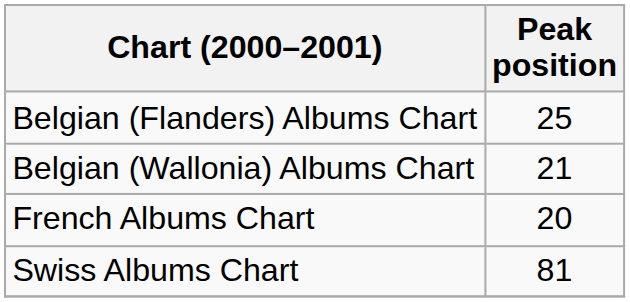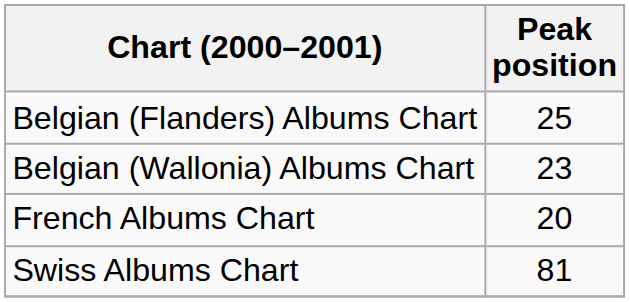Belgian (Wallonia) Albums Chart | Peak position: 21 -> 23
